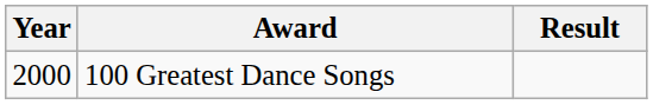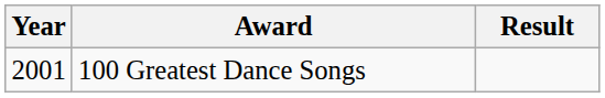100 Greatest Dance Songs | Year: 2000 -> 2001
